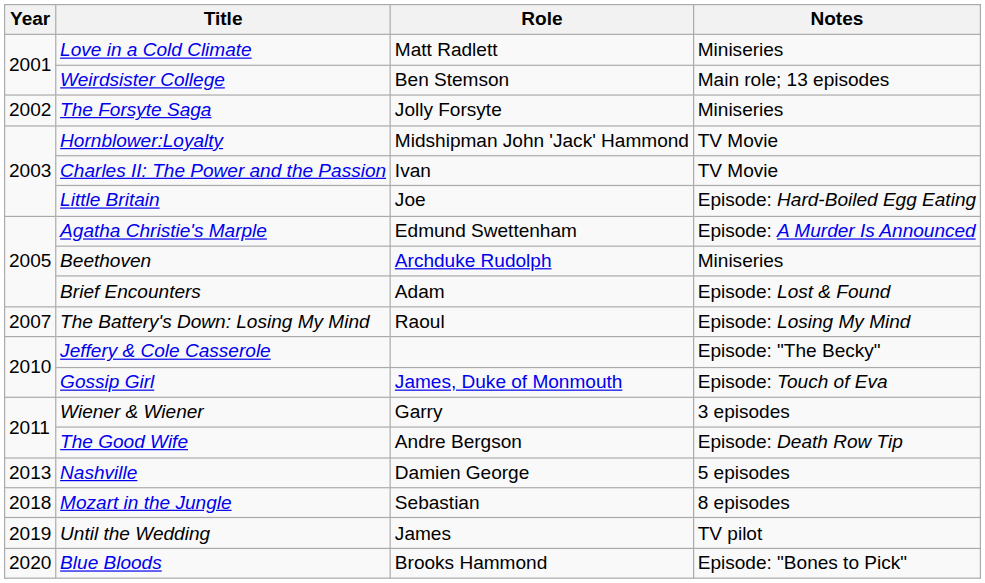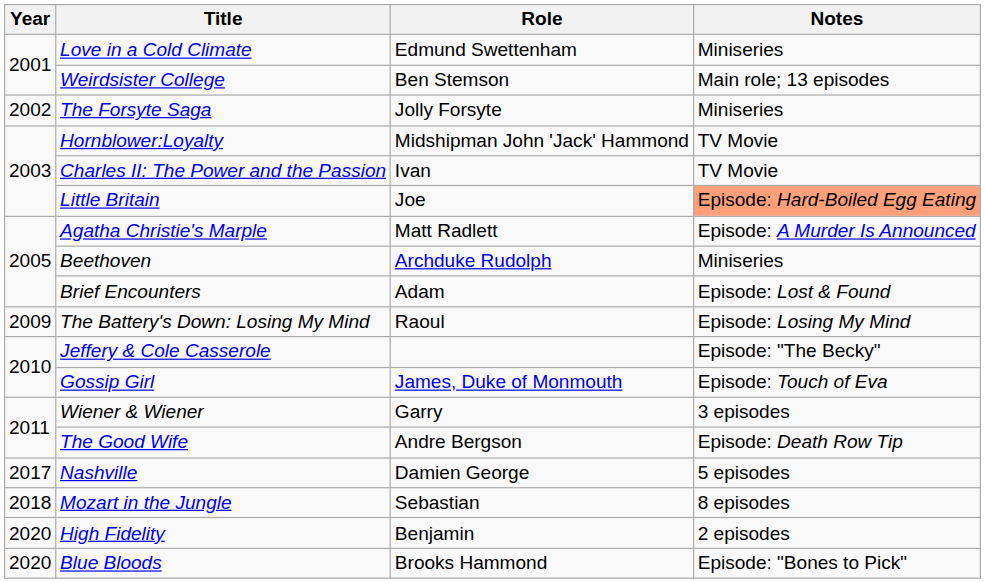Love in a Cold Climate | Role: Matt Radlett -> Edmund Swettenham
Little Britain | Notes: no background -> lightsalmon background
Agatha Christie's Marple | Role: Edmund Swettenham -> Matt Radlett
The Battery's Down: Losing My Mind | Year: 2007 -> 2009
Nashville | Year: 2013 -> 2017
- row: 2019 | Until the Wedding | James | TV pilot
+ row: 2020 | High Fidelity | Benjamin | 2 episodes
